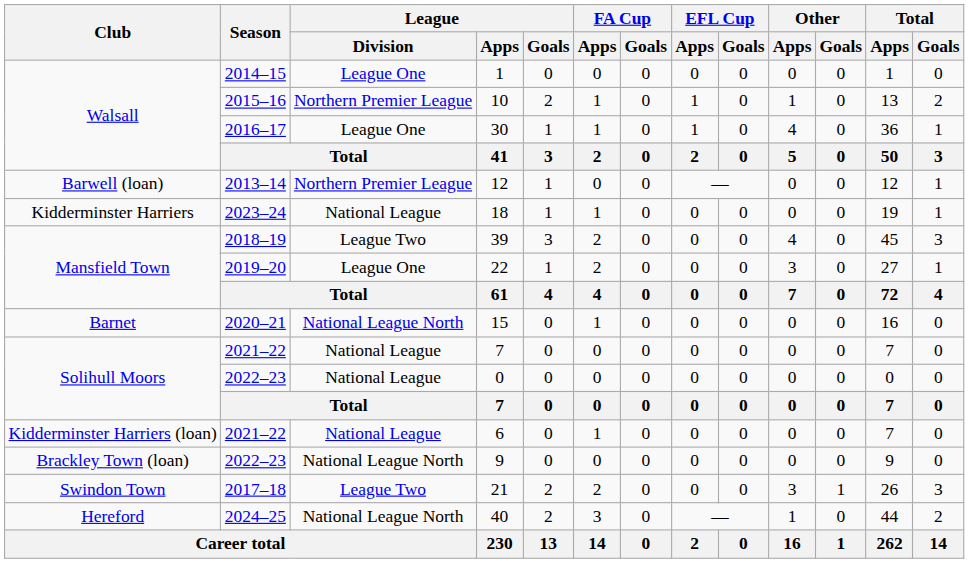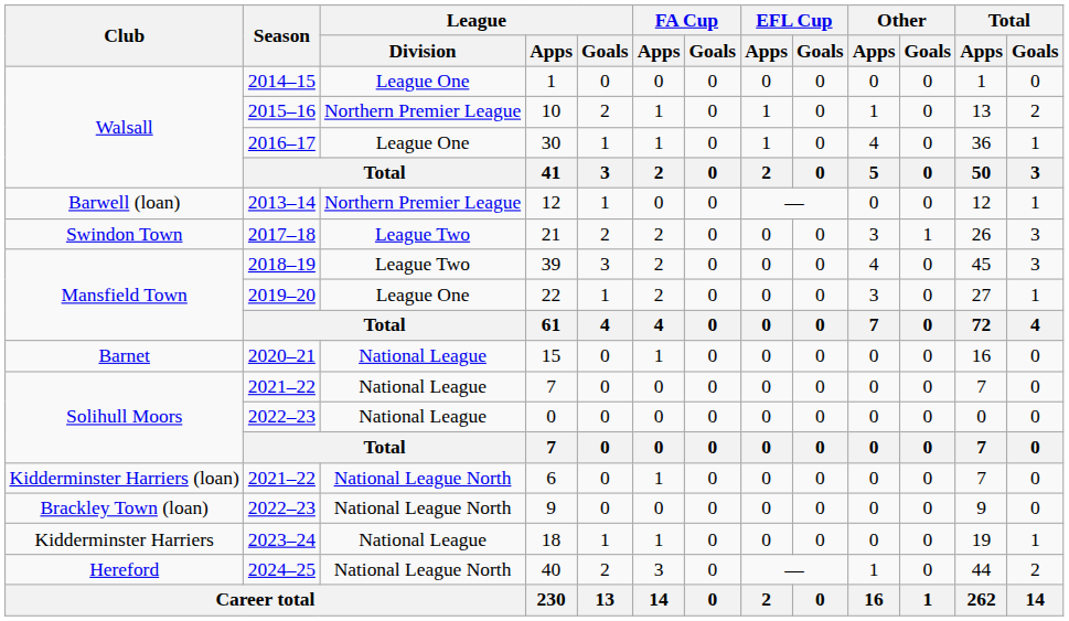rows swapped: 21 <-> 18
15 | League / Division: National League North -> National League
6 | League / Division: National League -> National League North
